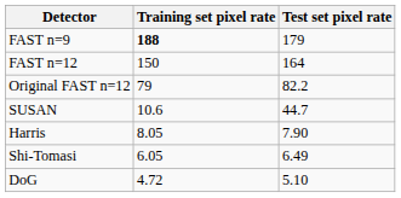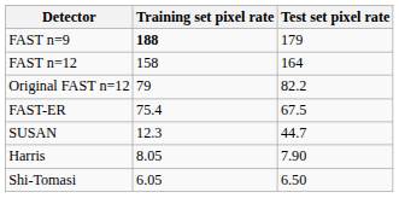FAST n=12 | Training set pixel rate: 150 -> 158
+ row: FAST-ER | 75.4 | 67.5
SUSAN | Training set pixel rate: 10.6 -> 12.3
Shi-Tomasi | Test set pixel rate: 6.49 -> 6.50
- row: DoG | 4.72 | 5.10
